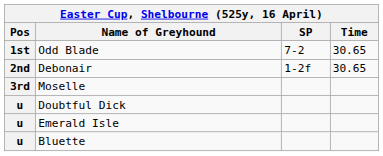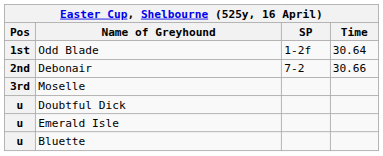Odd Blade | SP: 7-2 -> 1-2f
Odd Blade | Time: 30.65 -> 30.64
Debonair | SP: 1-2f -> 7-2
Debonair | Time: 30.65 -> 30.66
